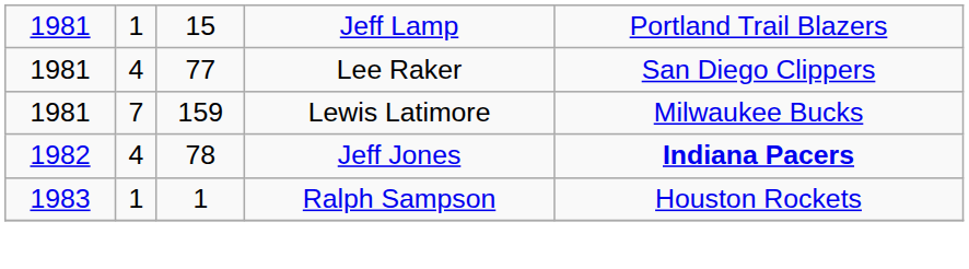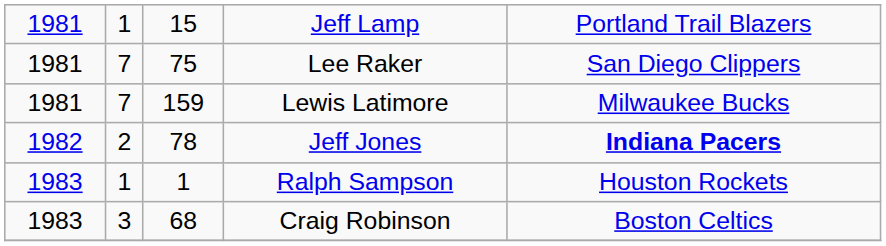Lee Raker | column 2: 4 -> 7
Lee Raker | column 3: 77 -> 75
Jeff Jones | column 2: 4 -> 2
+ row: 1983 | 3 | 68 | Craig Robinson | Boston Celtics
